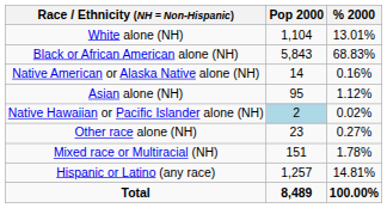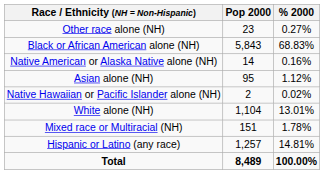rows swapped: White alone (NH) <-> Other race alone (NH)
Native Hawaiian or Pacific Islander alone (NH) | Pop 2000: lightblue background -> no background
